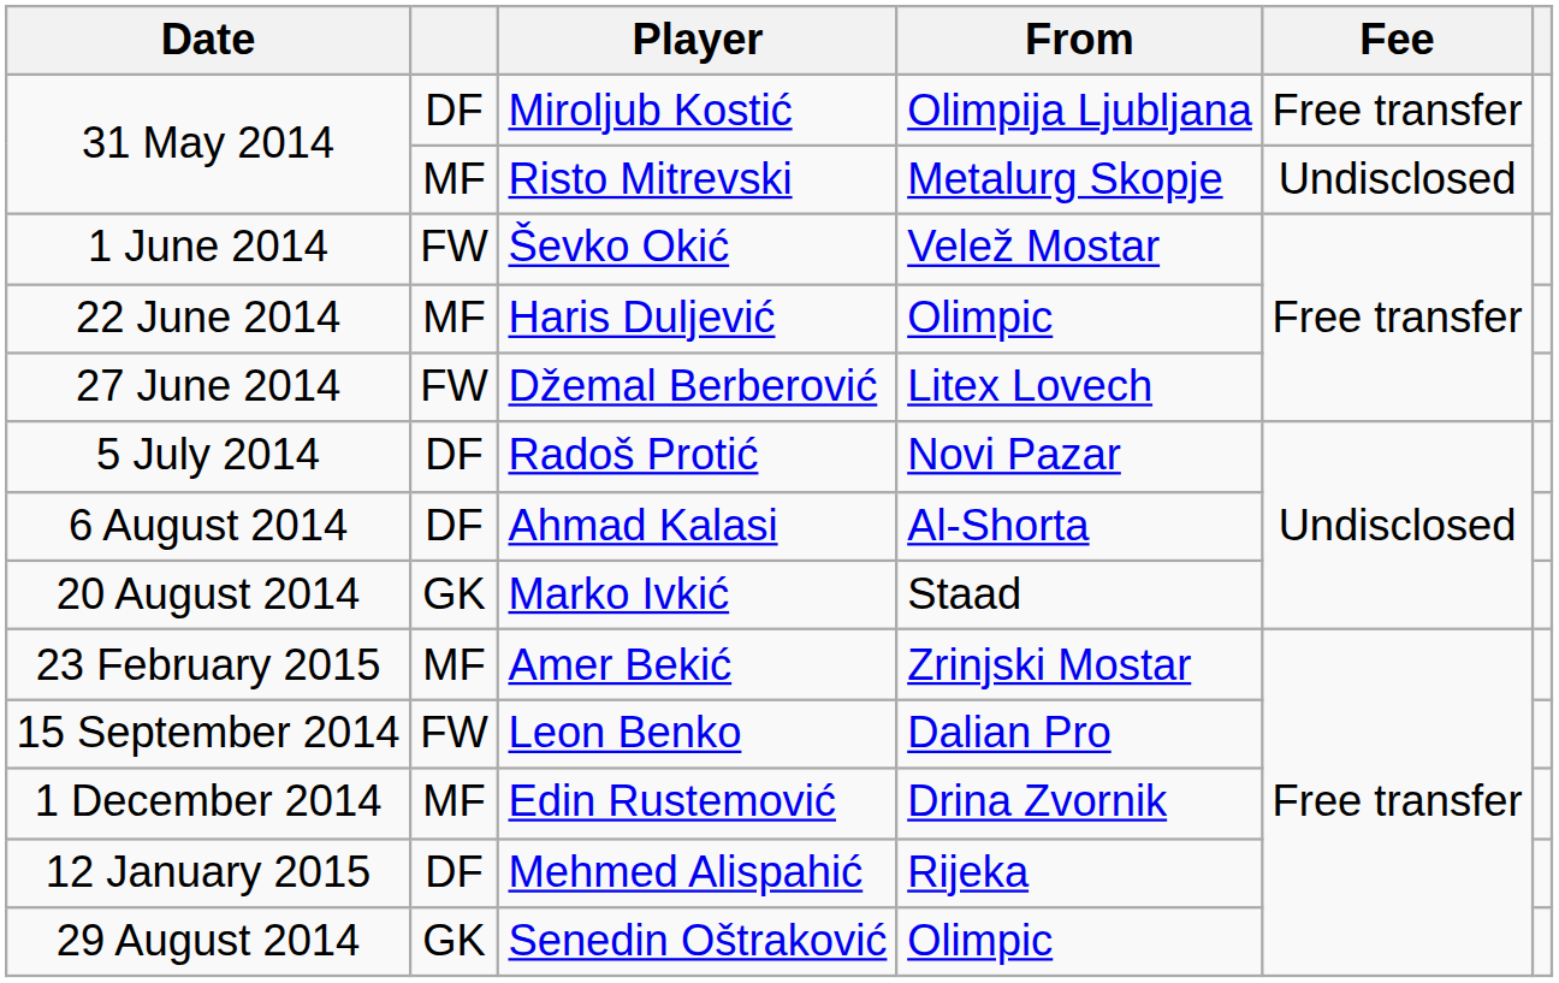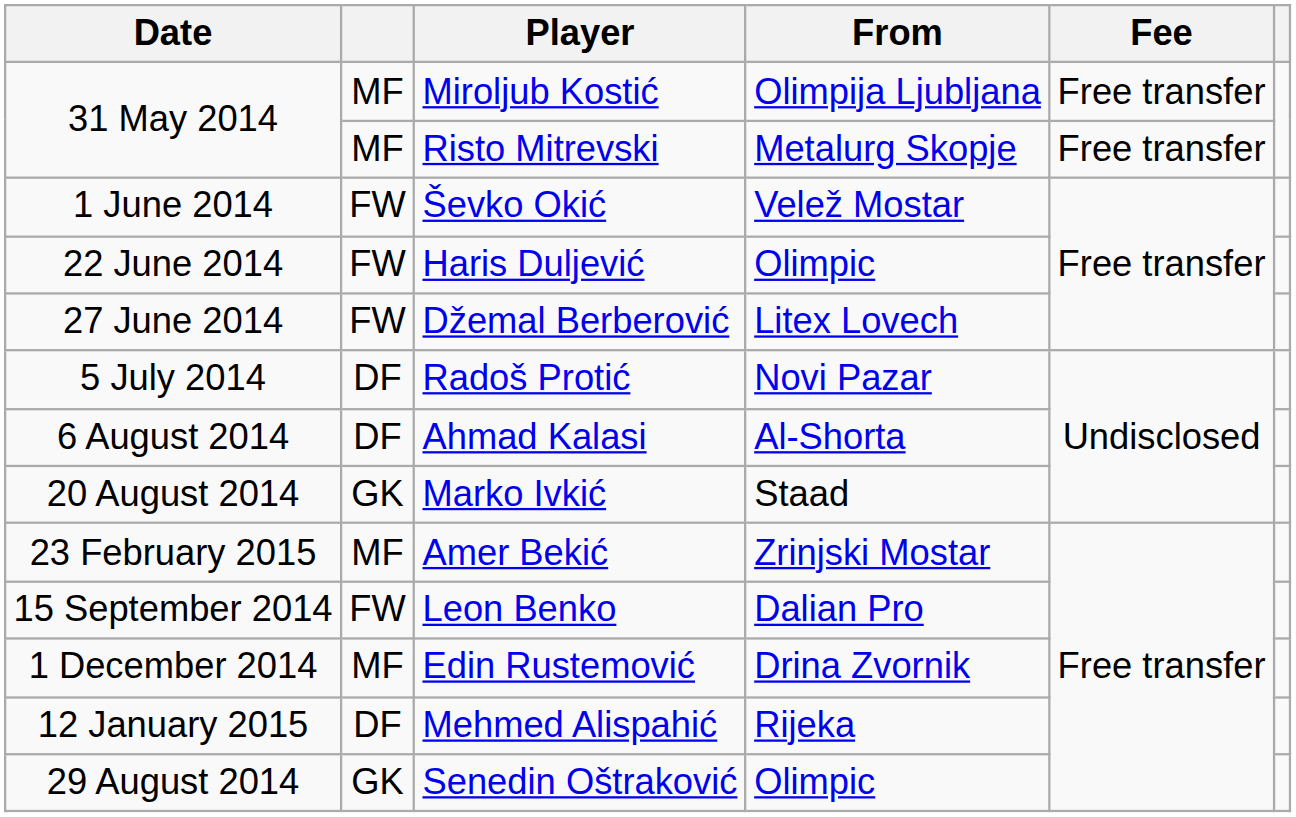Miroljub Kostić | column 2: DF -> MF
Risto Mitrevski | Fee: Undisclosed -> Free transfer
Haris Duljević | column 2: MF -> FW
